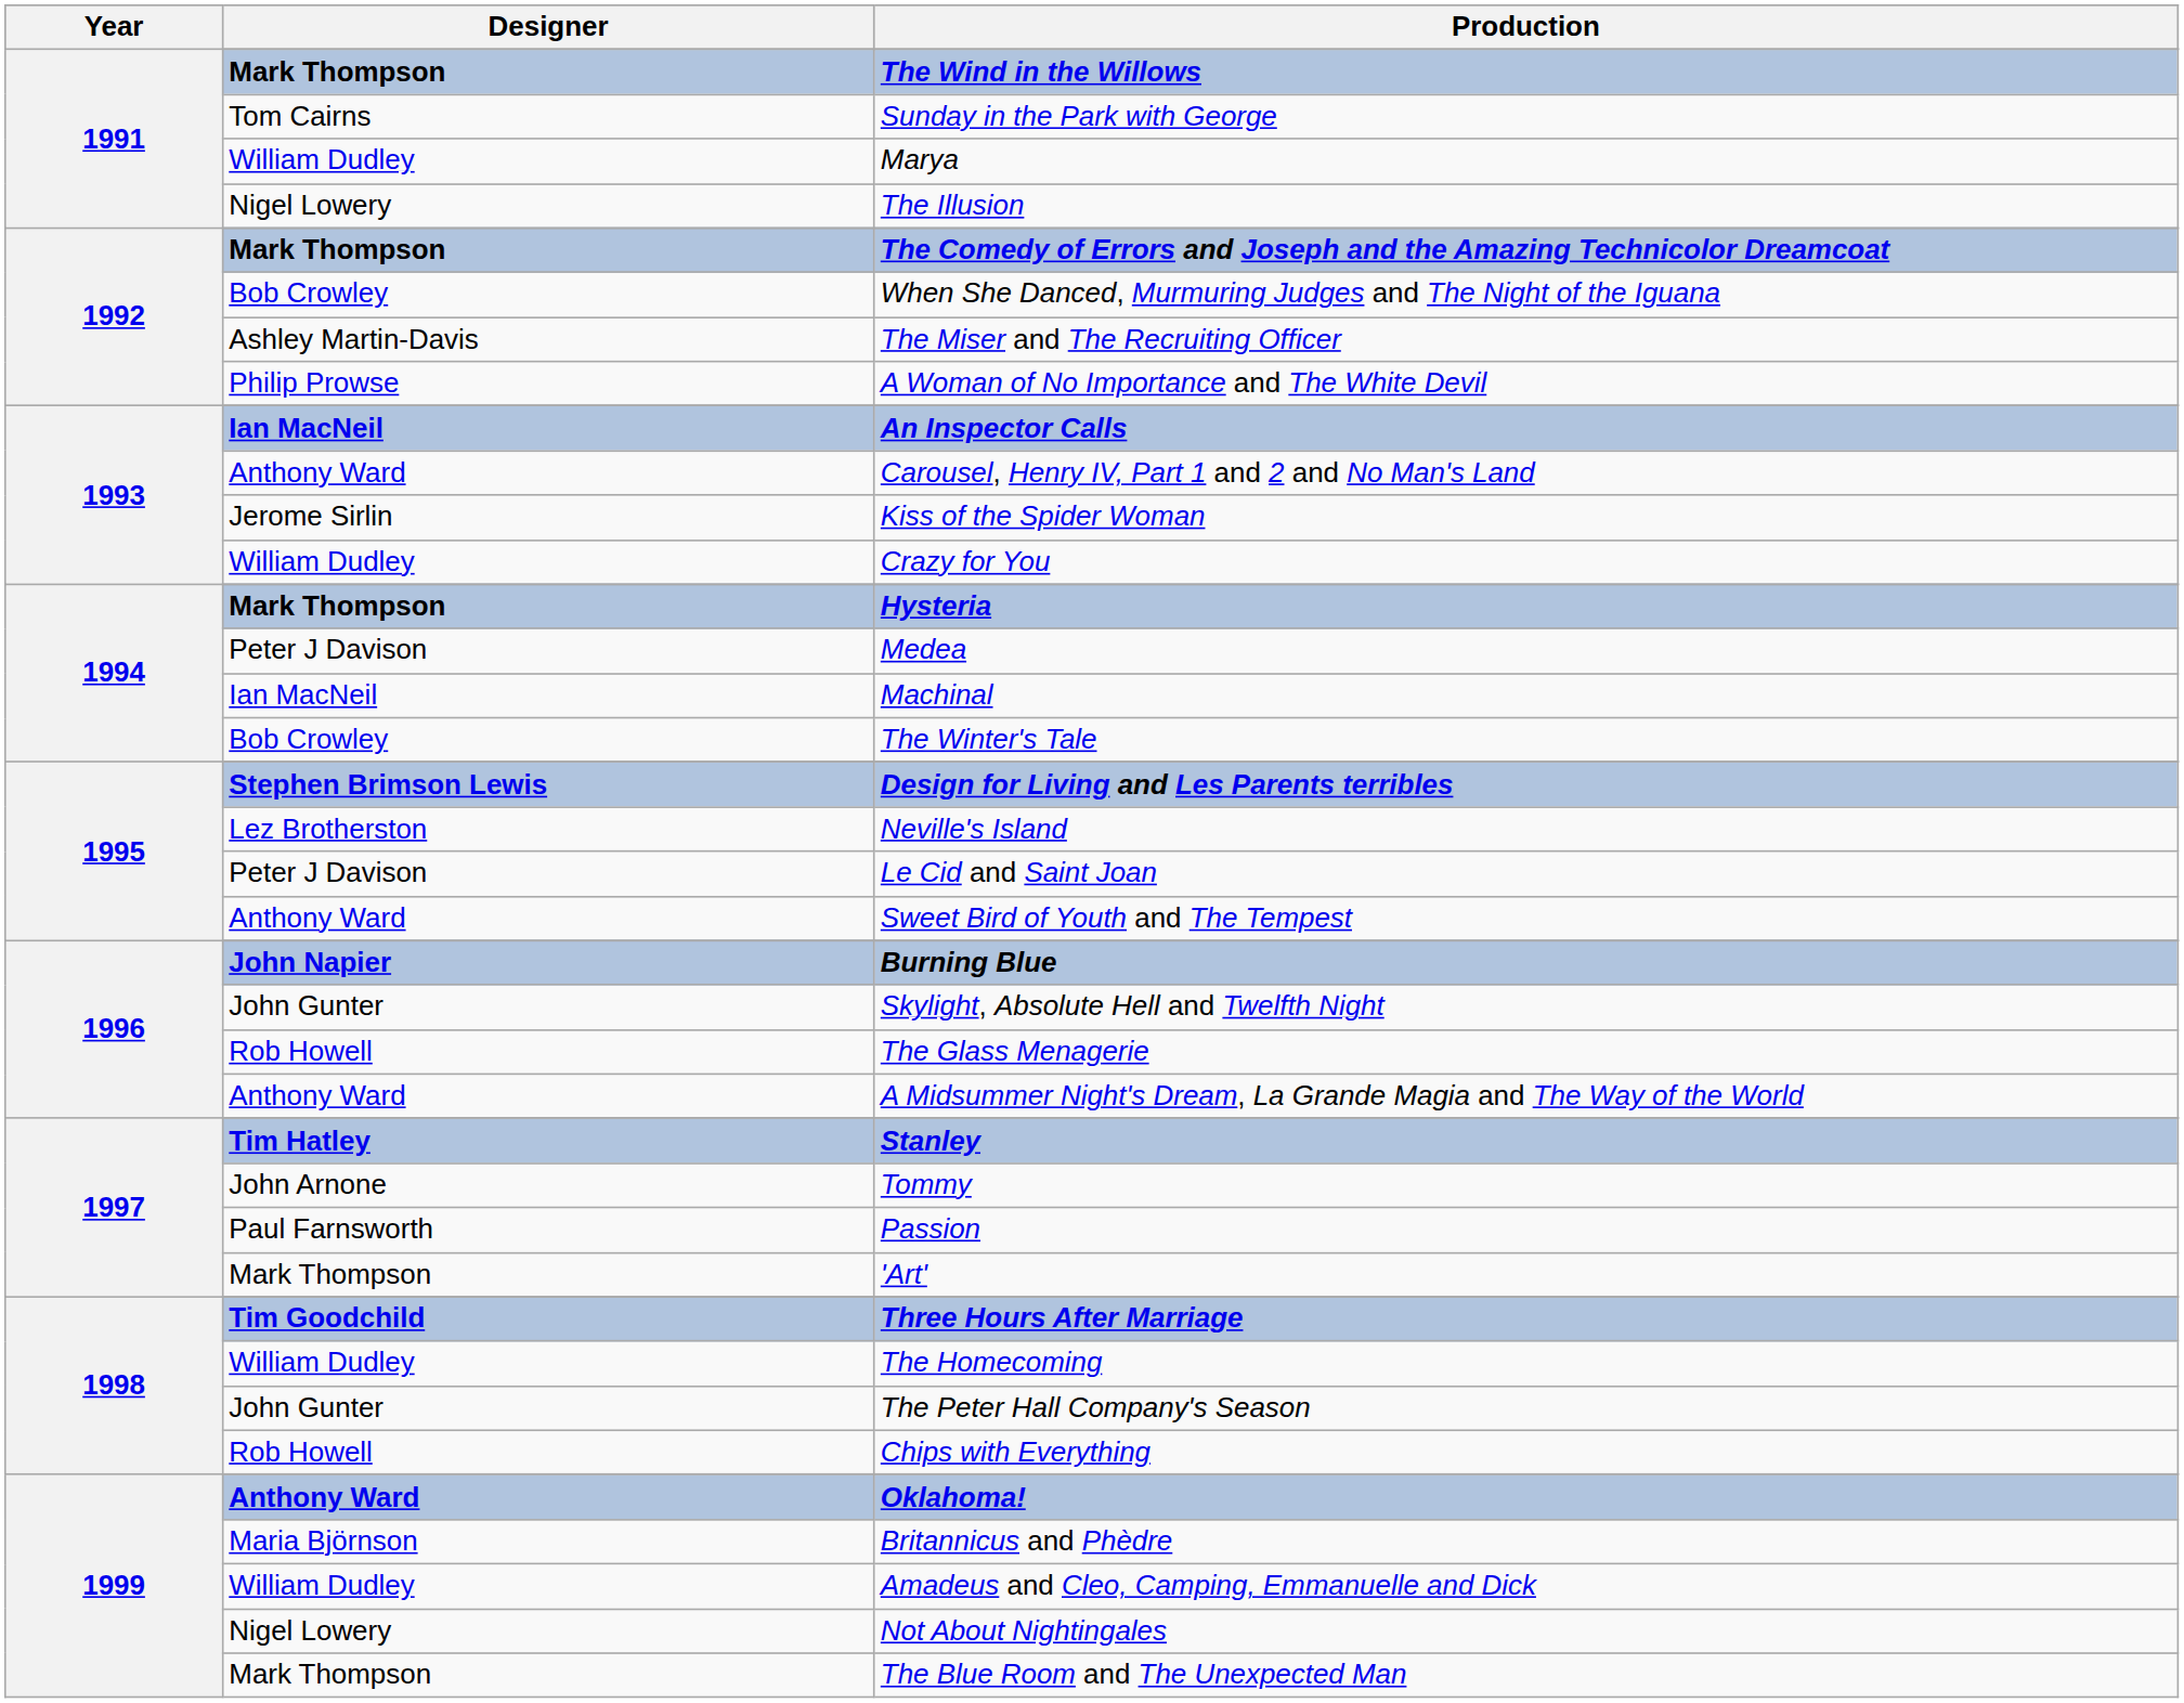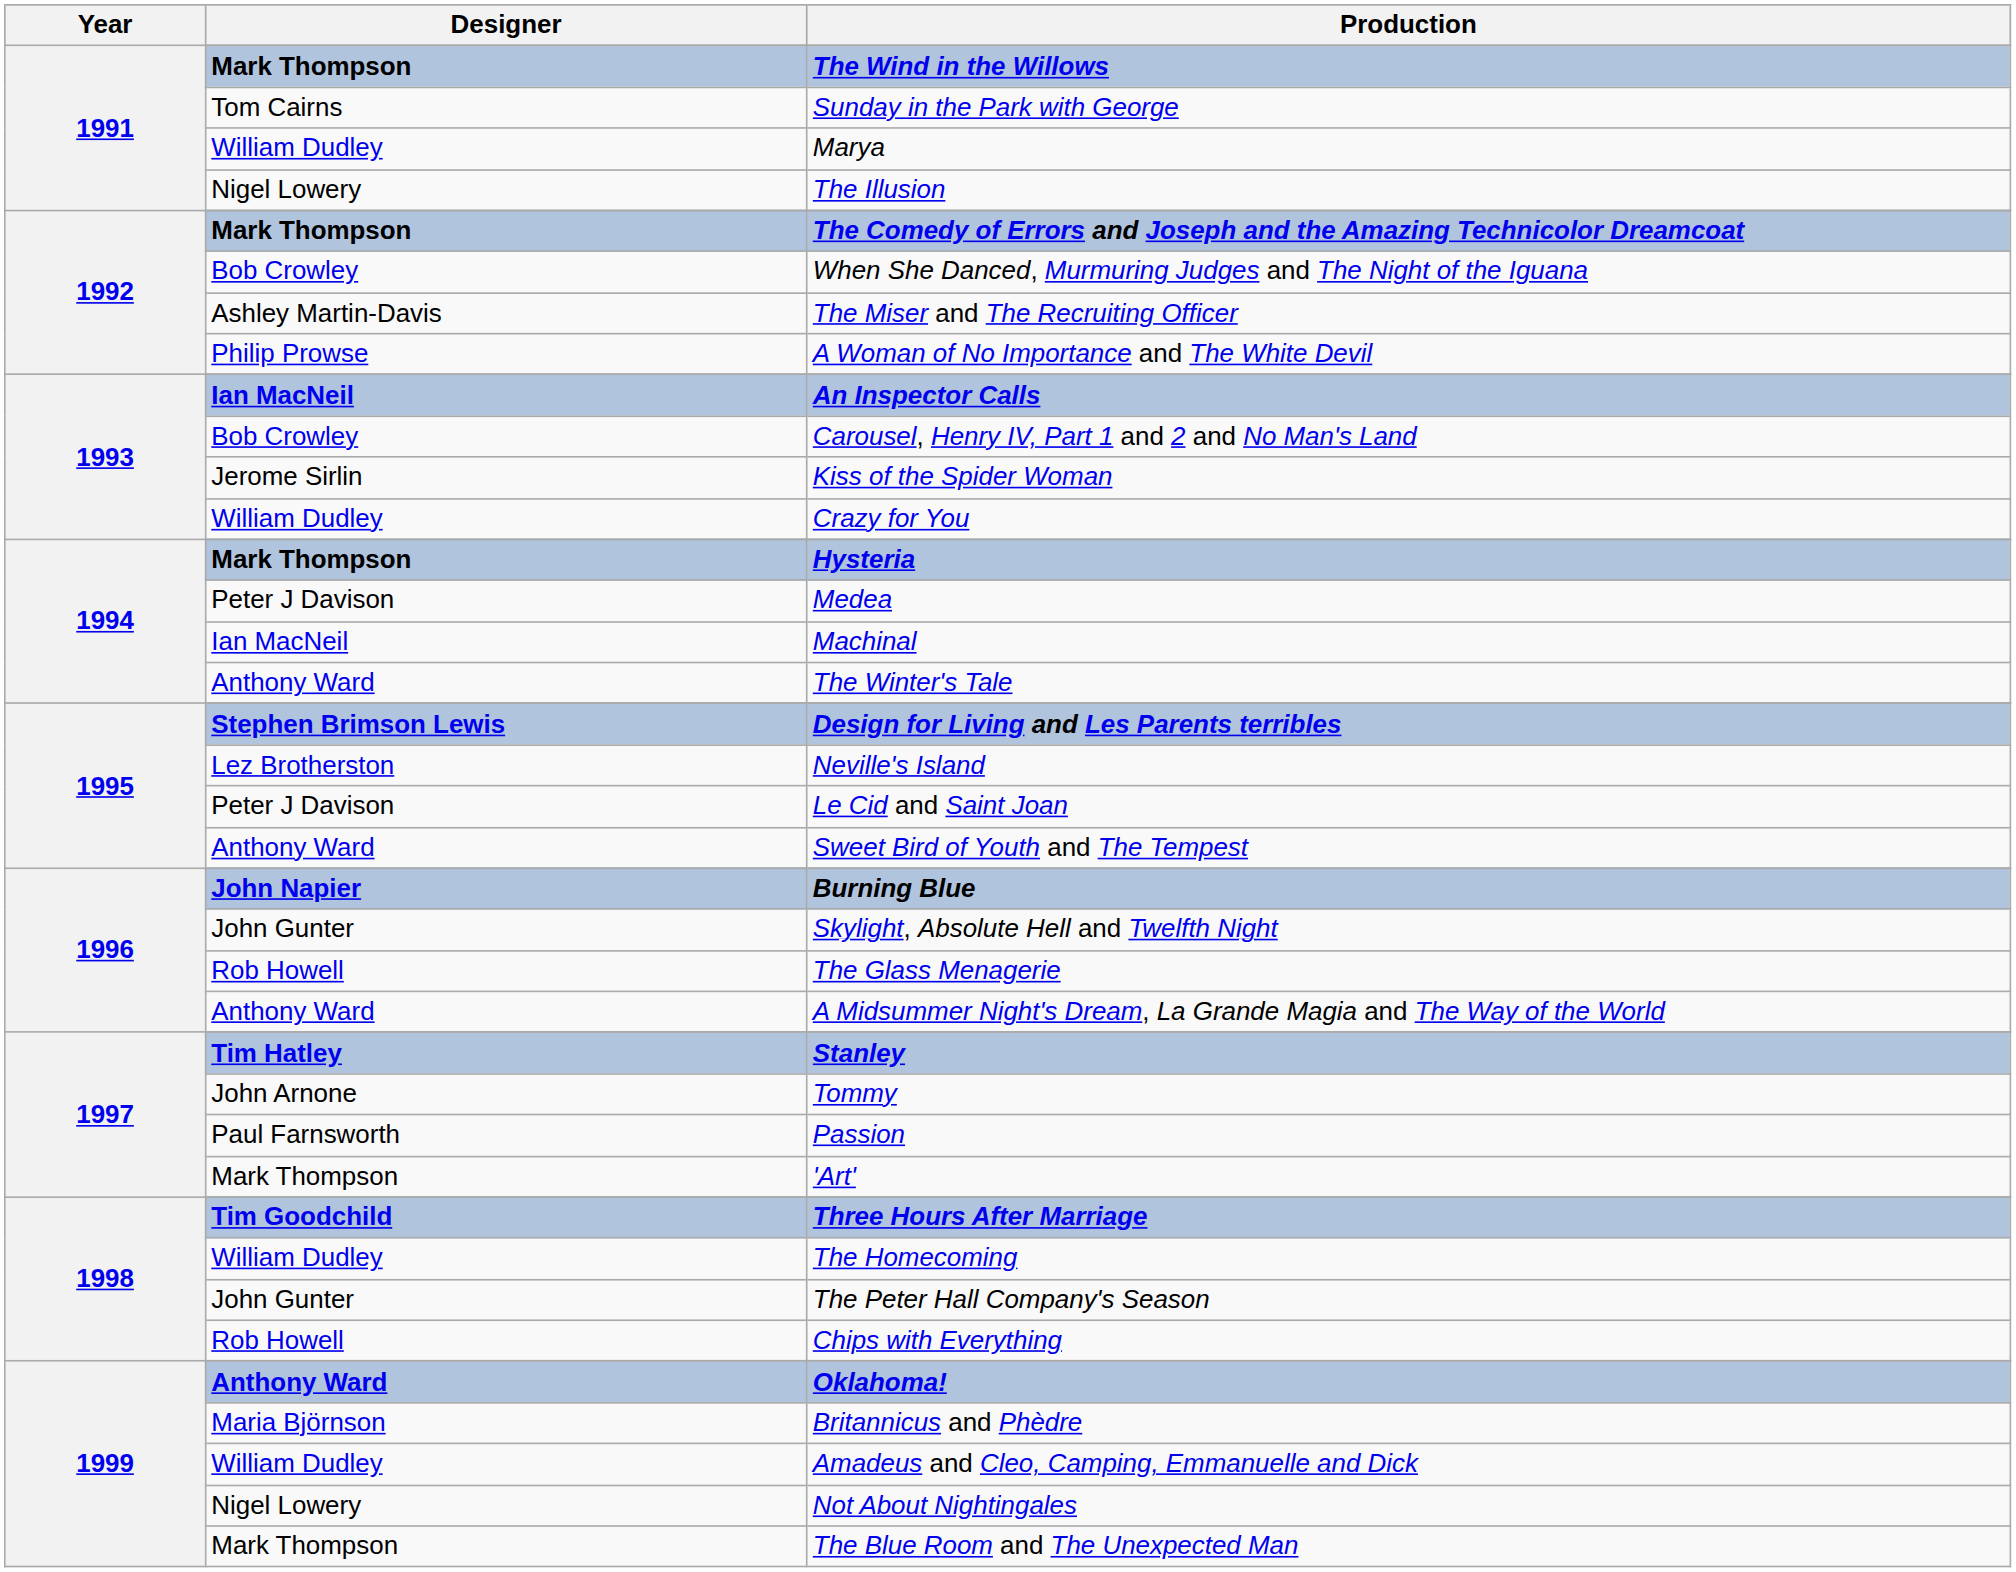Carousel, Henry IV, Part 1 and 2 and No Man's Land | Designer: Anthony Ward -> Bob Crowley
The Winter's Tale | Designer: Bob Crowley -> Anthony Ward
